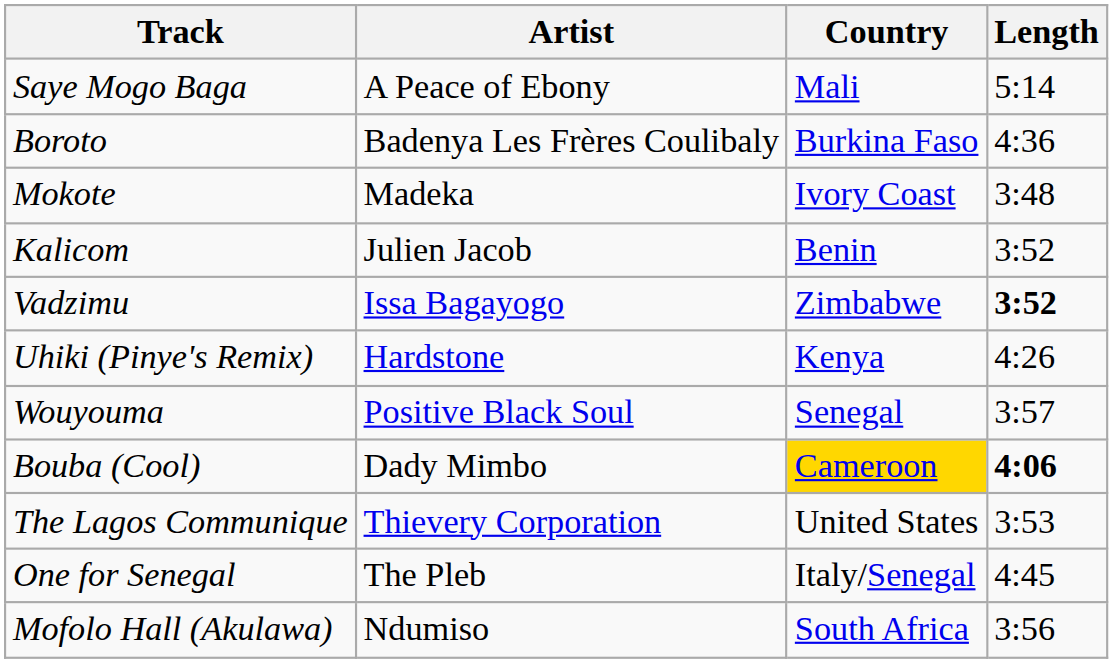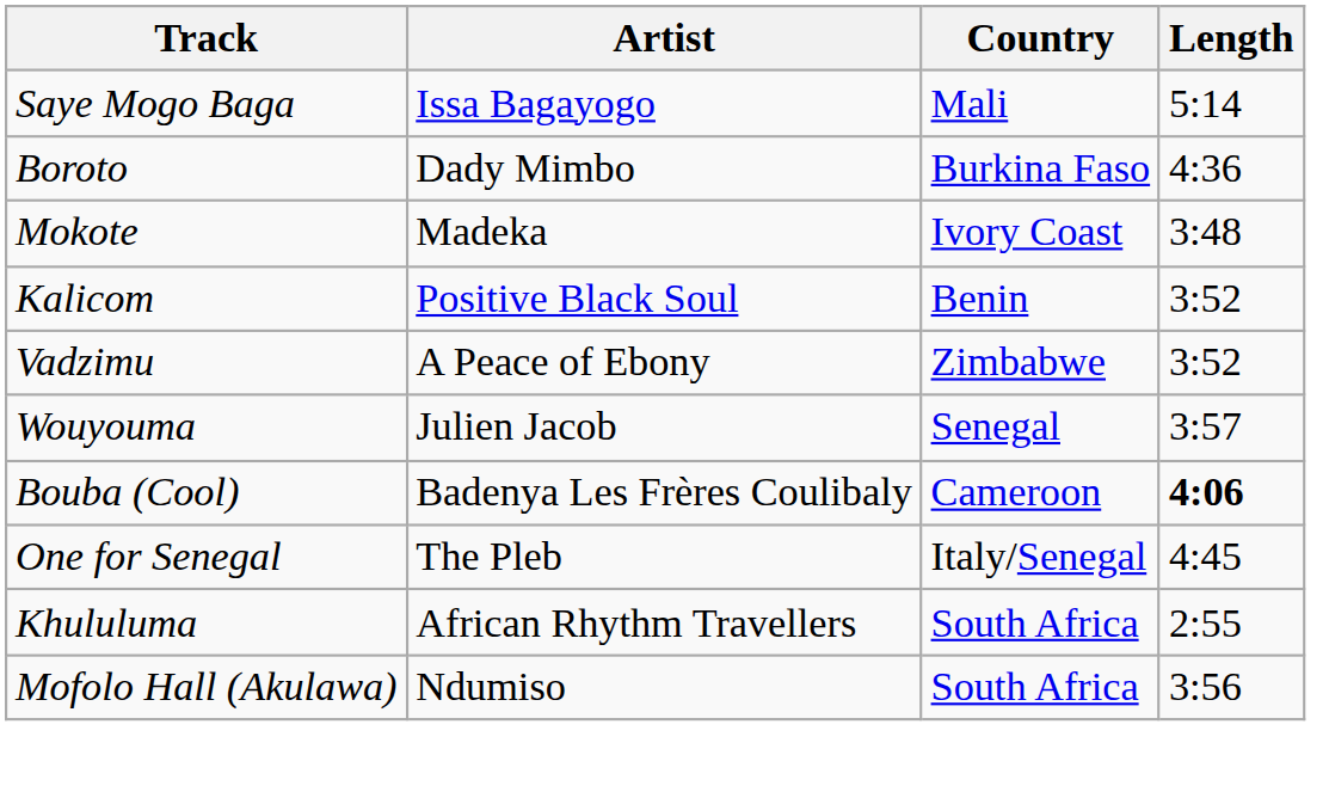Saye Mogo Baga | Artist: A Peace of Ebony -> Issa Bagayogo
Boroto | Artist: Badenya Les Frères Coulibaly -> Dady Mimbo
Kalicom | Artist: Julien Jacob -> Positive Black Soul
Vadzimu | Artist: Issa Bagayogo -> A Peace of Ebony
Vadzimu | Length: bold -> normal
- row: Uhiki (Pinye's Remix) | Hardstone | Kenya | 4:26
Wouyouma | Artist: Positive Black Soul -> Julien Jacob
Bouba (Cool) | Artist: Dady Mimbo -> Badenya Les Frères Coulibaly
Bouba (Cool) | Country: gold background -> no background
- row: The Lagos Communique | Thievery Corporation | United States | 3:53
+ row: Khululuma | African Rhythm Travellers | South Africa | 2:55
